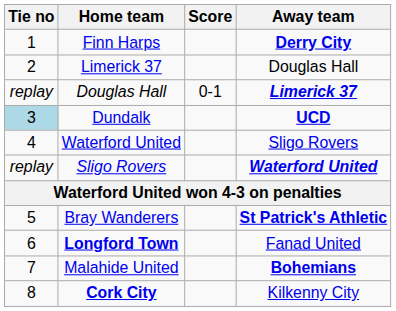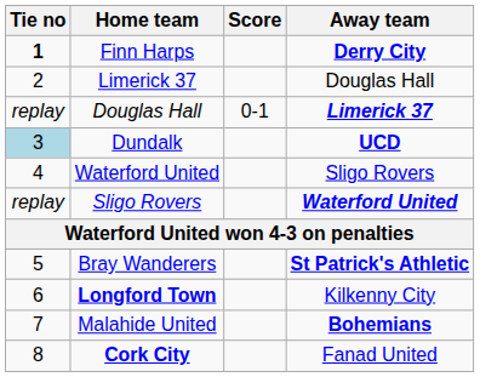Finn Harps | Tie no: normal -> bold
Longford Town | Away team: Fanad United -> Kilkenny City
Cork City | Away team: Kilkenny City -> Fanad United
